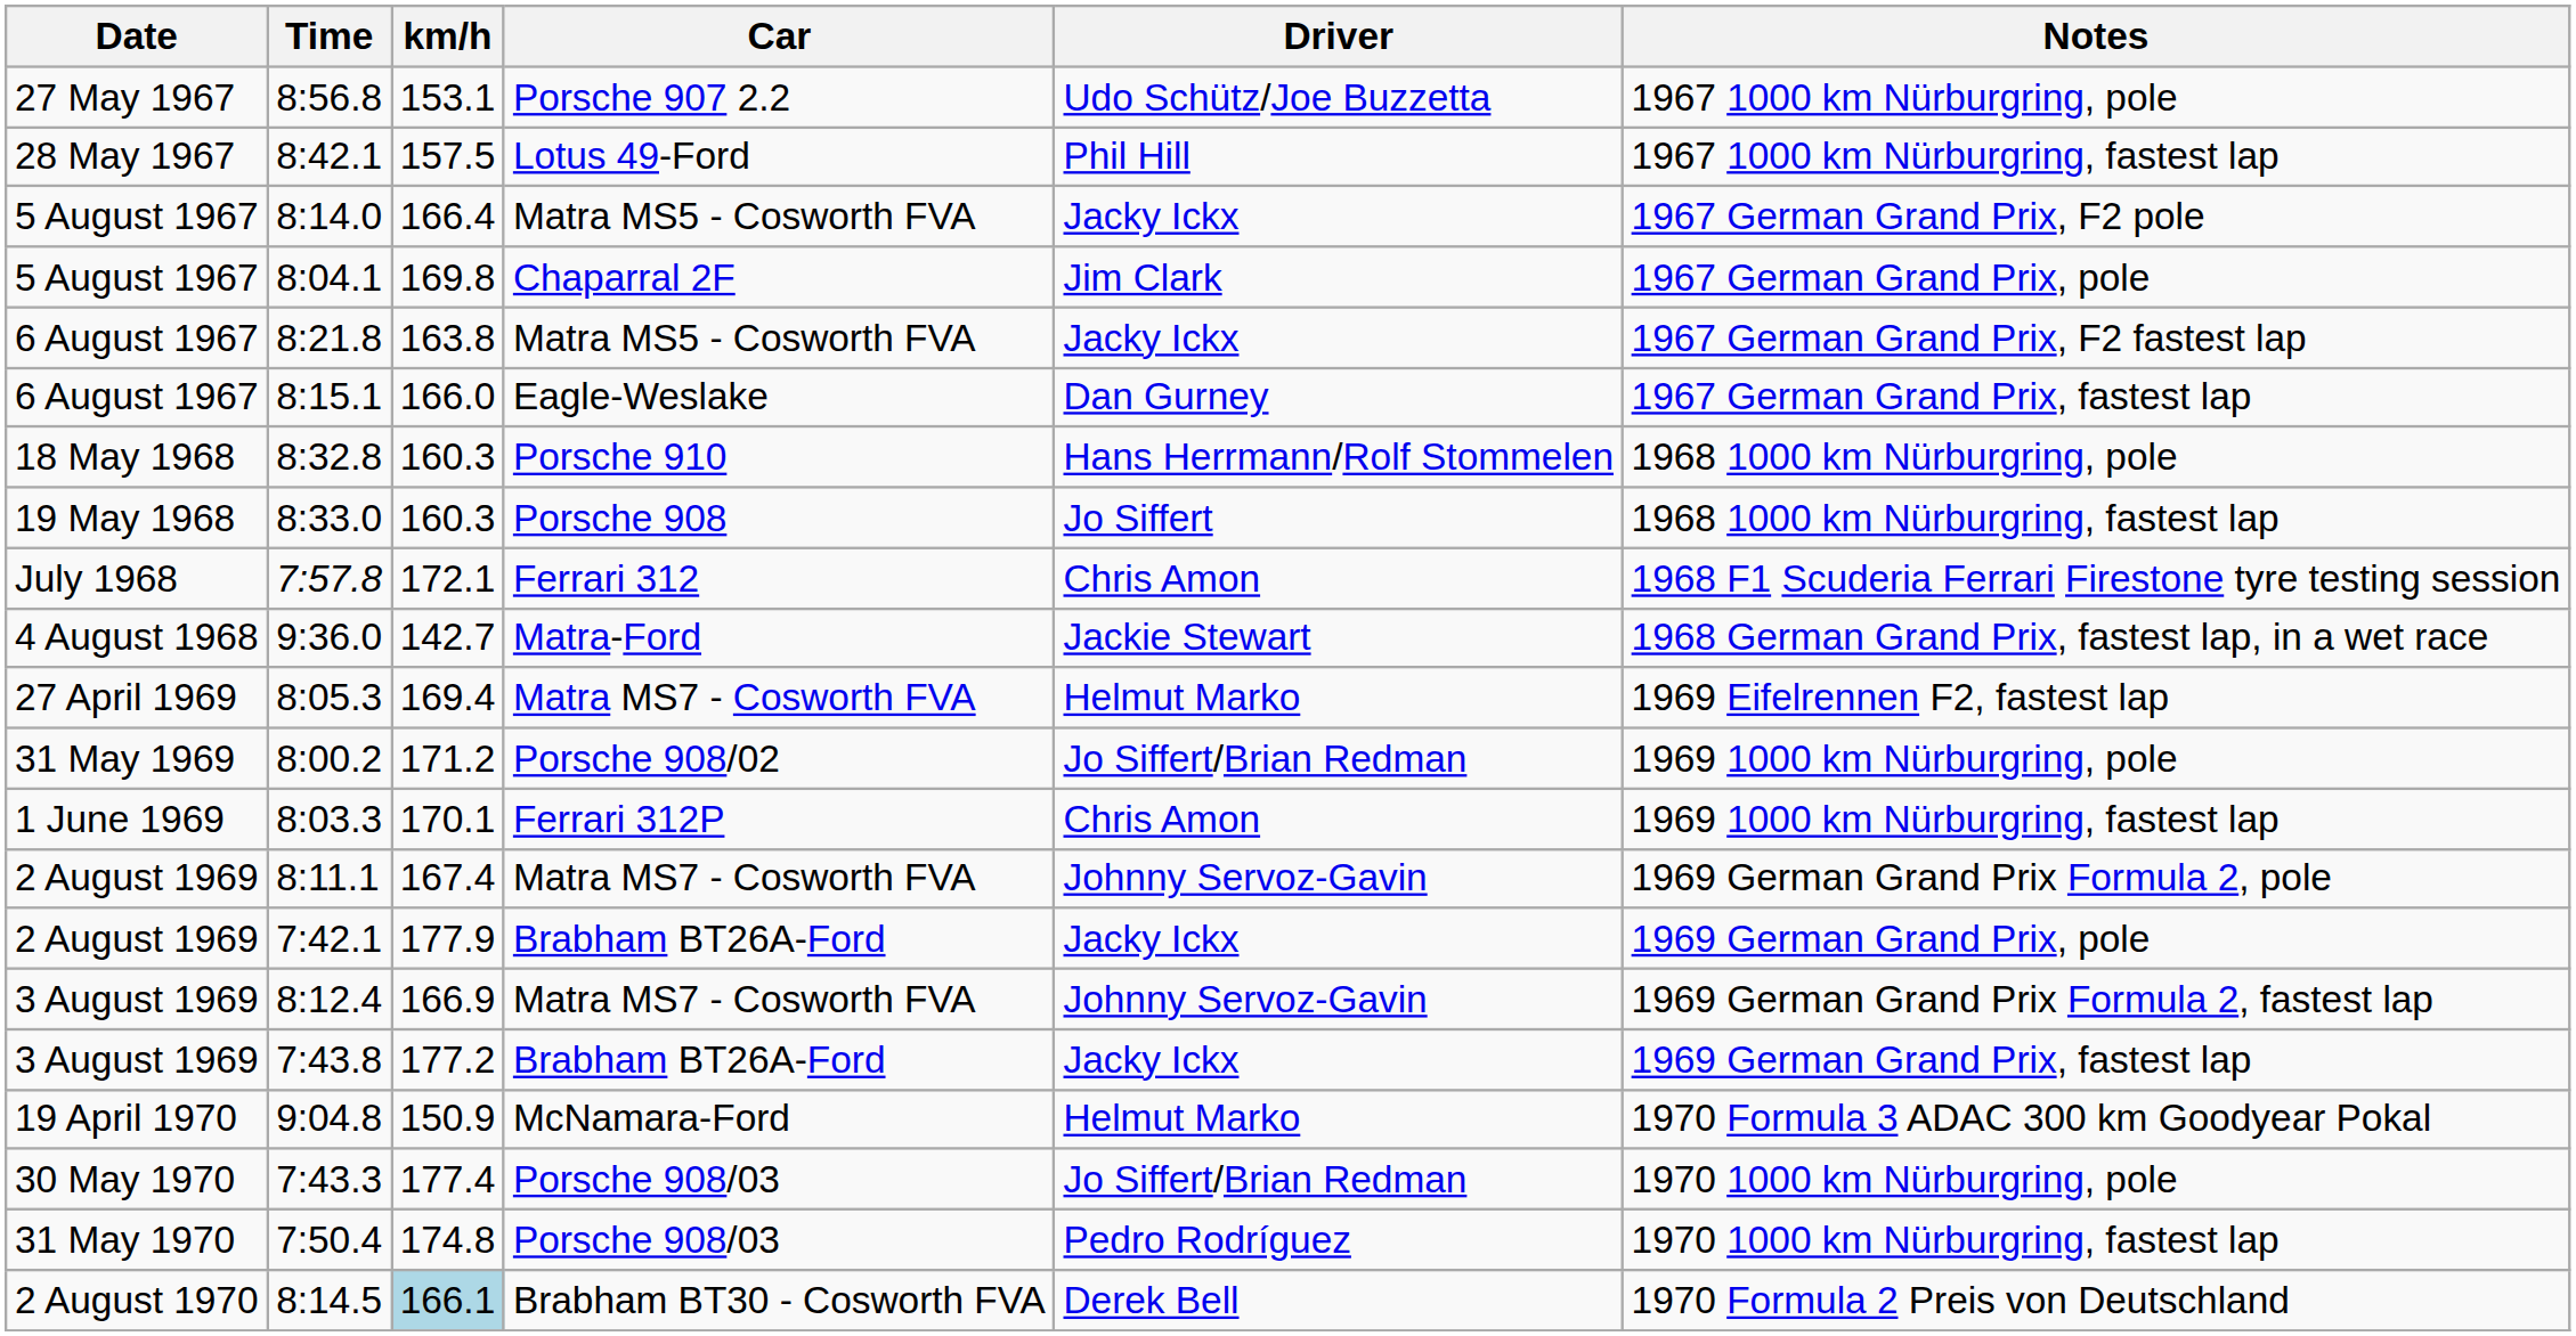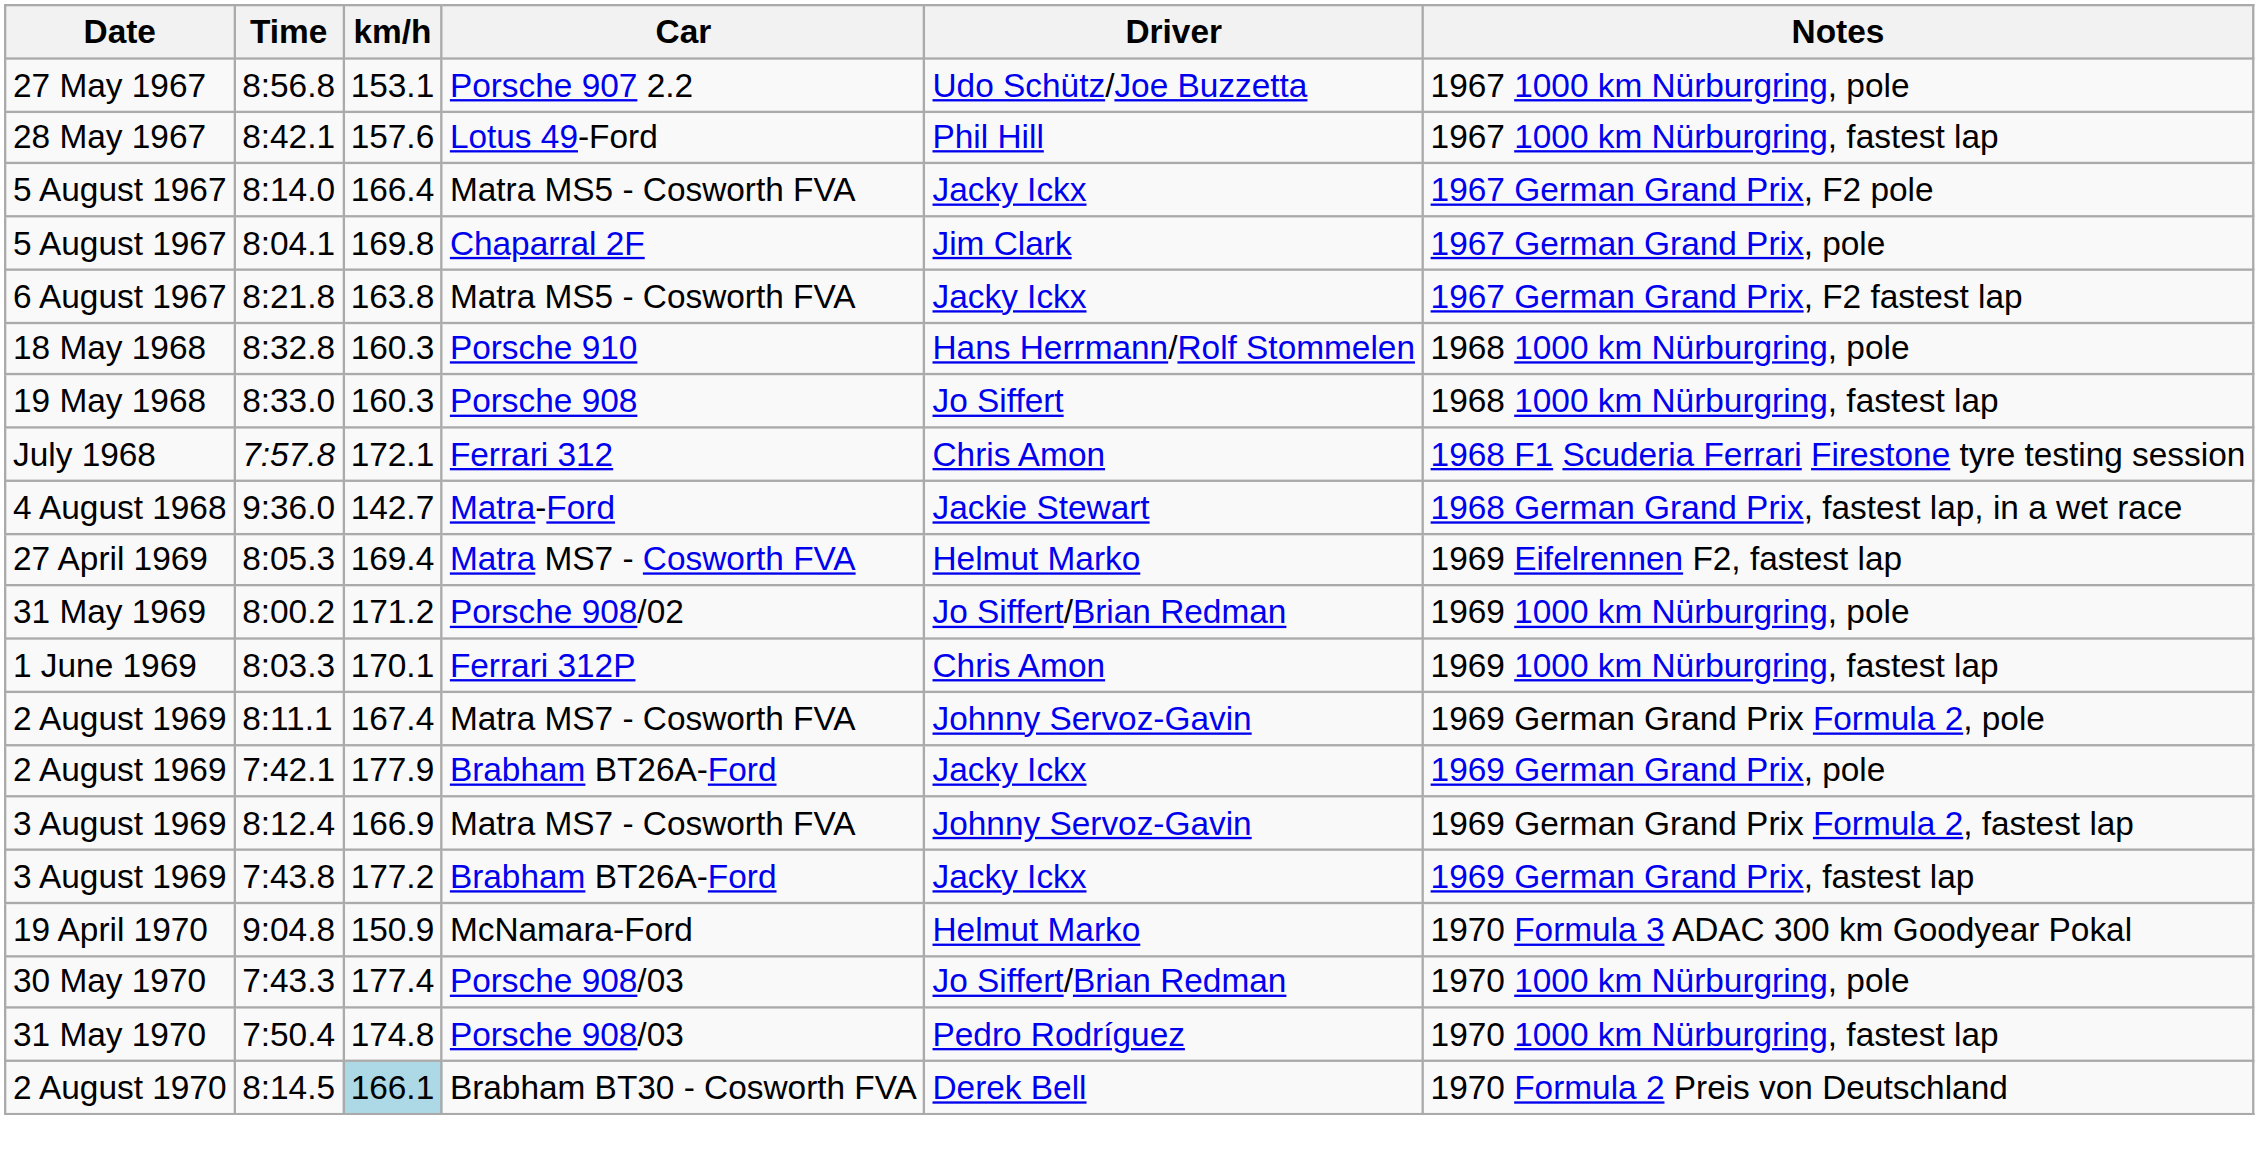8:42.1 | km/h: 157.5 -> 157.6
- row: 6 August 1967 | 8:15.1 | 166.0 | Eagle-Weslake | Dan Gurney | 1967 German Grand Prix, fastest lap
